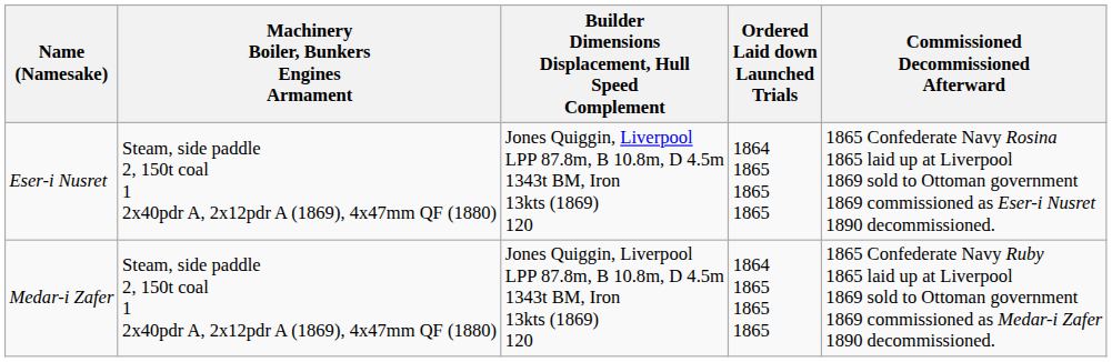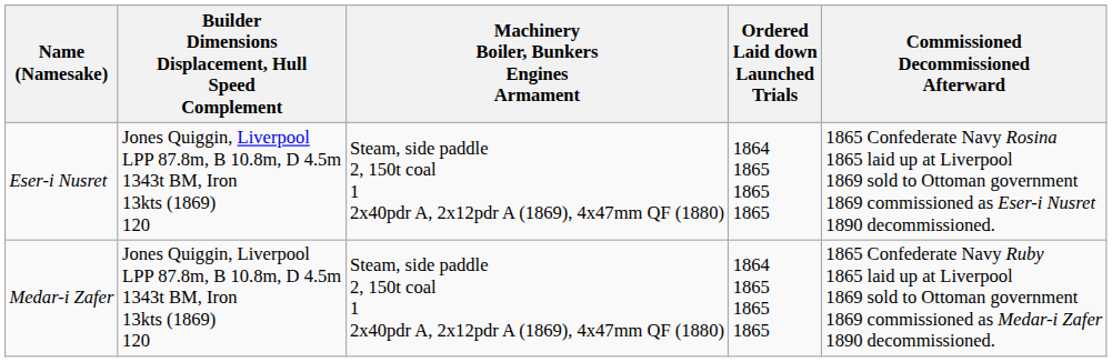columns swapped: Builder Dimensions Displacement, Hull Speed Complement <-> Machinery Boiler, Bunkers Engines Armament
